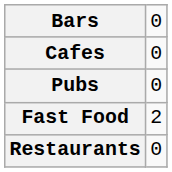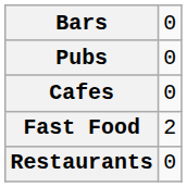rows swapped: Pubs <-> Cafes
